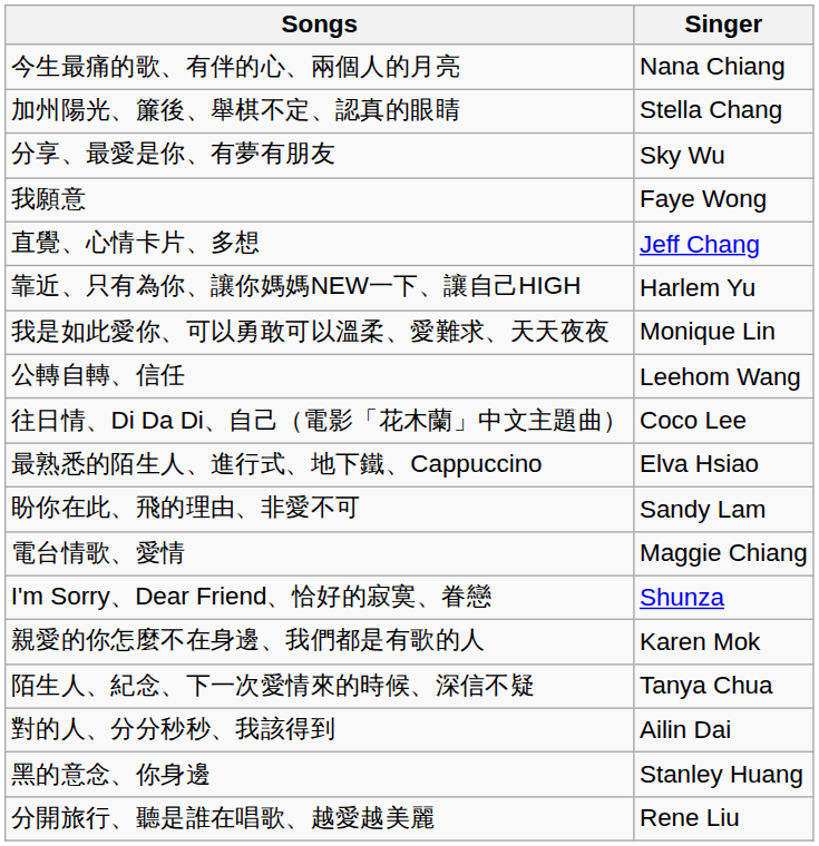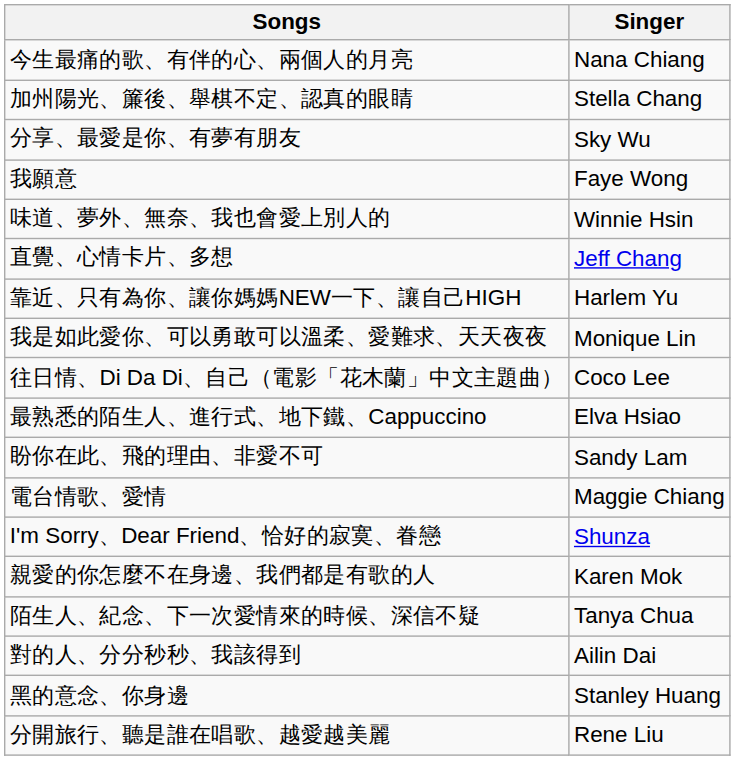+ row: 味道、夢外、無奈、我也會愛上別人的 | Winnie Hsin
- row: 公轉自轉、信任 | Leehom Wang
